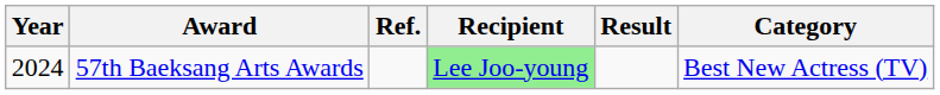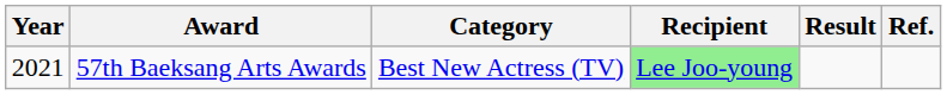columns swapped: Category <-> Ref.
57th Baeksang Arts Awards | Year: 2024 -> 2021
